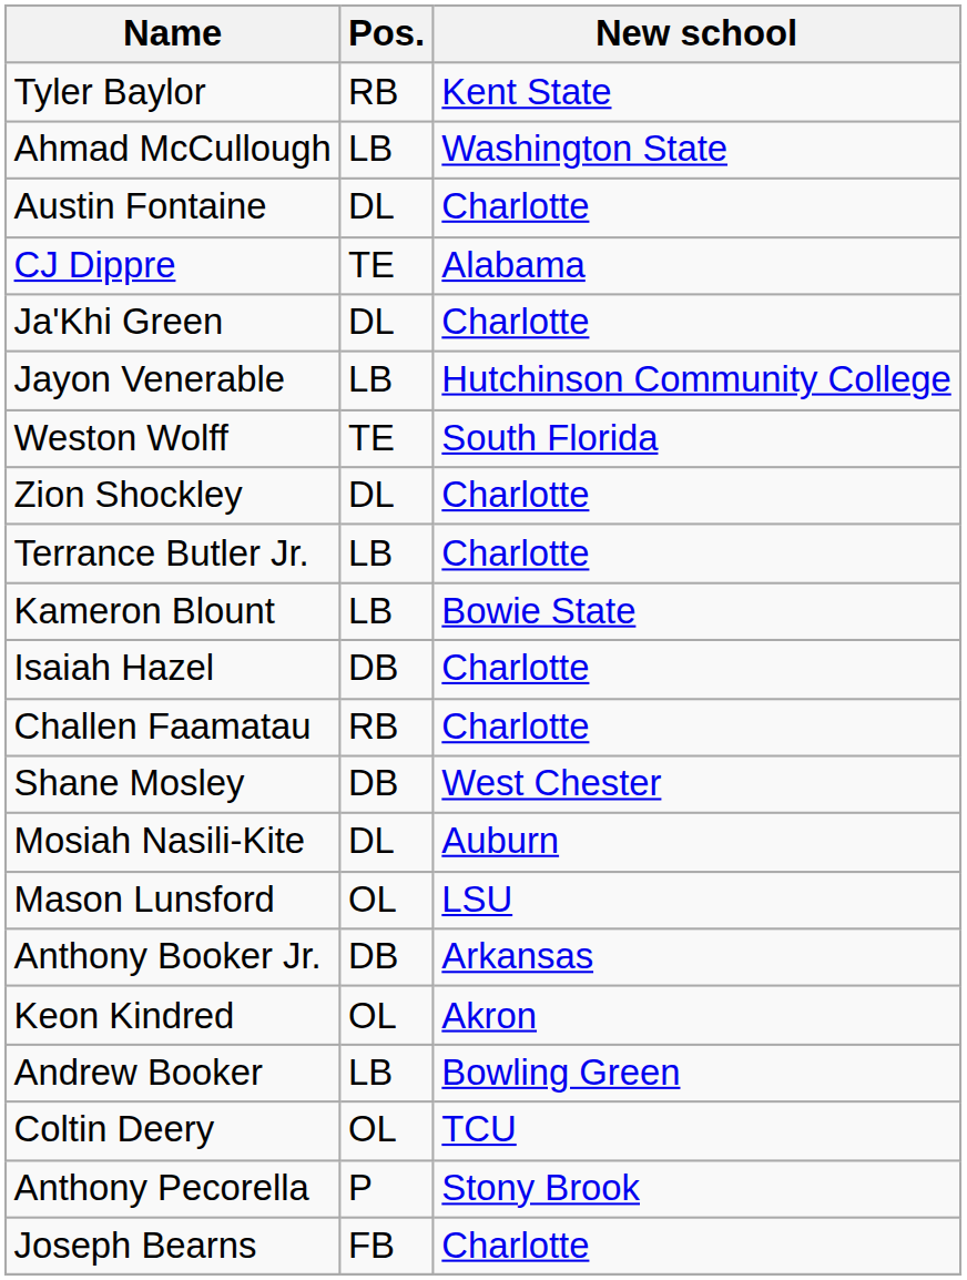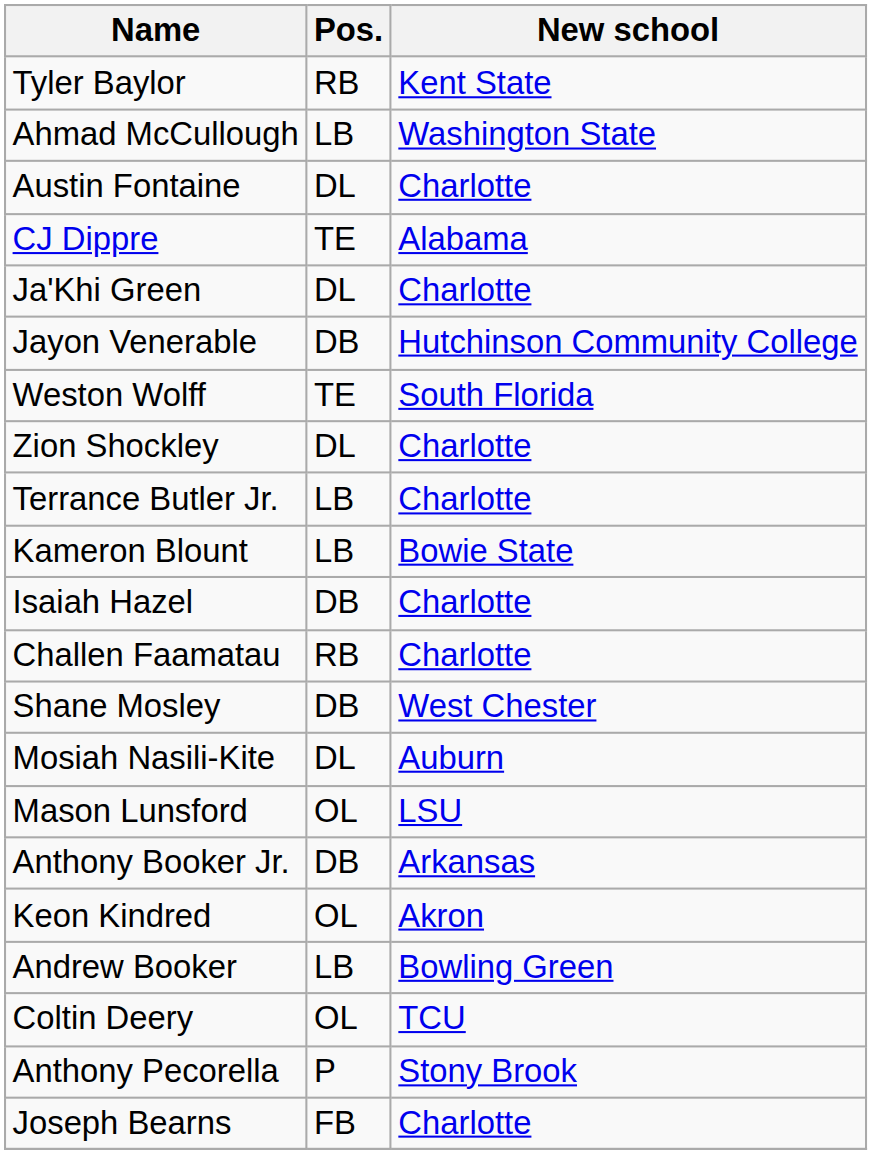Jayon Venerable | Pos.: LB -> DB
